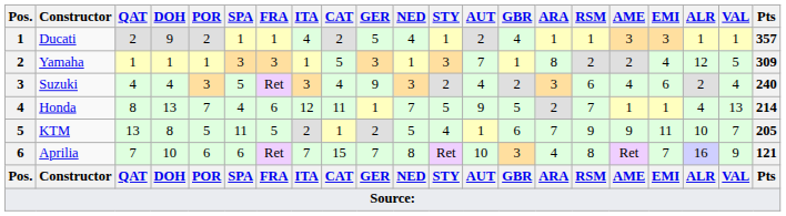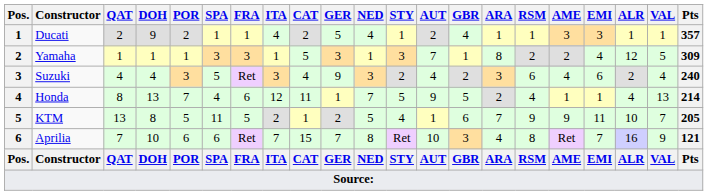Honda | RSM: 7 -> 4
